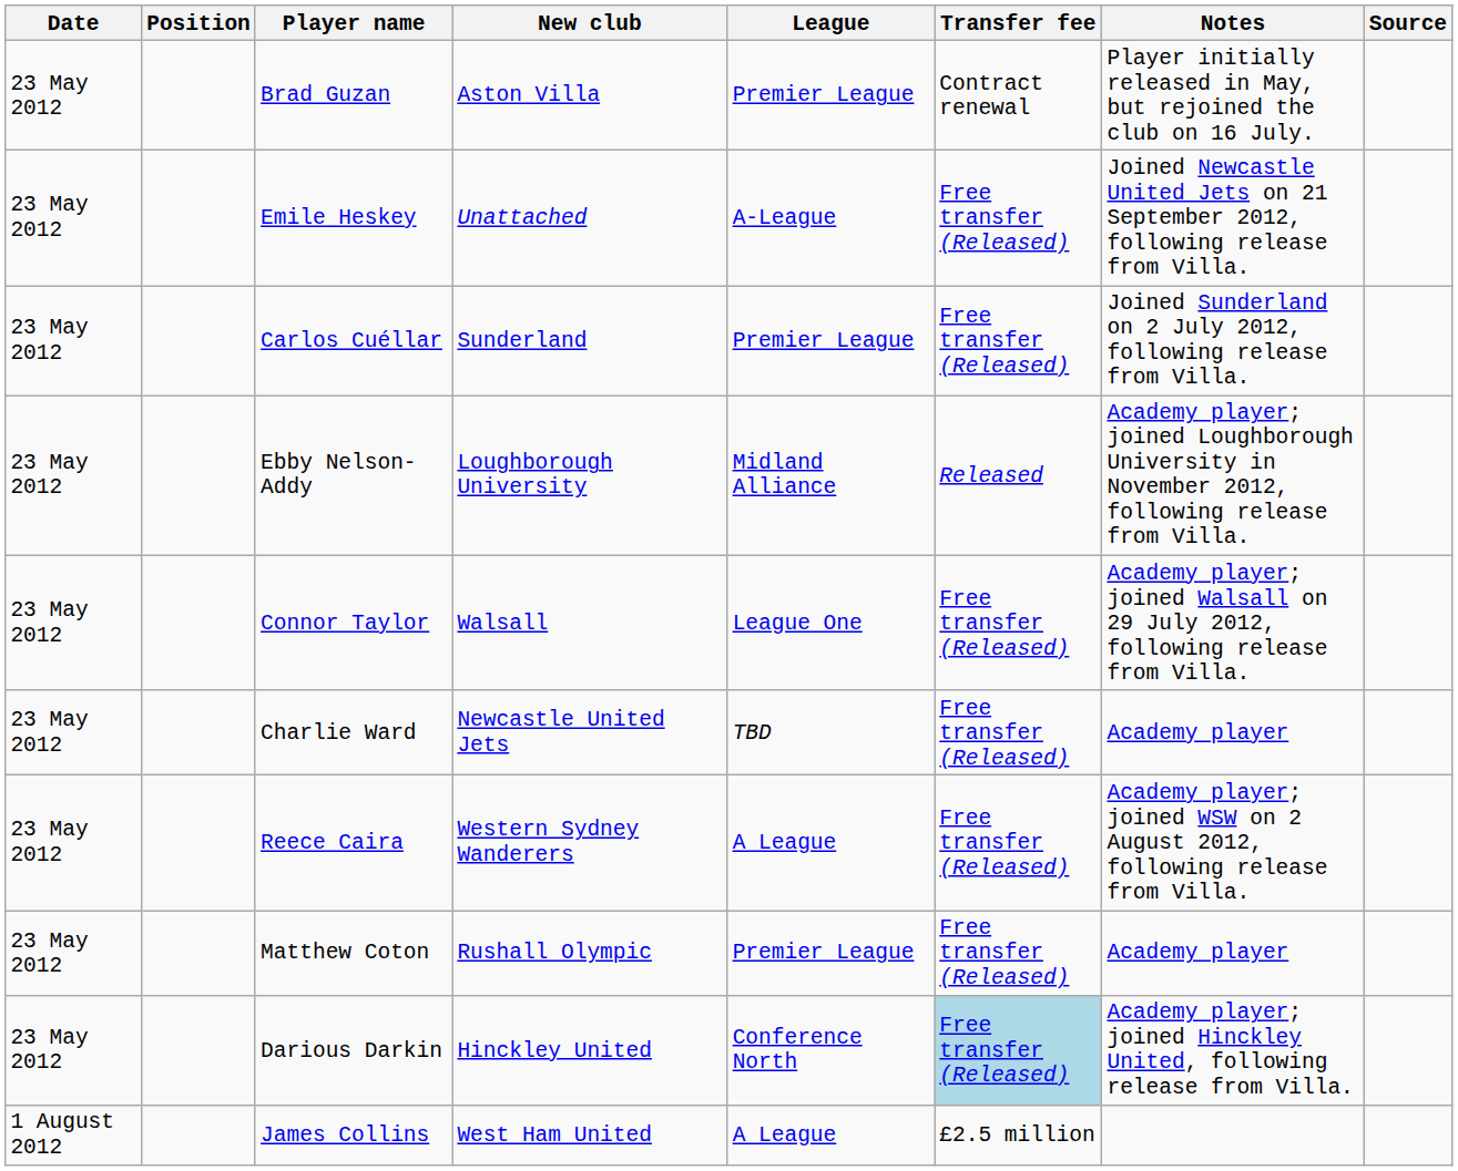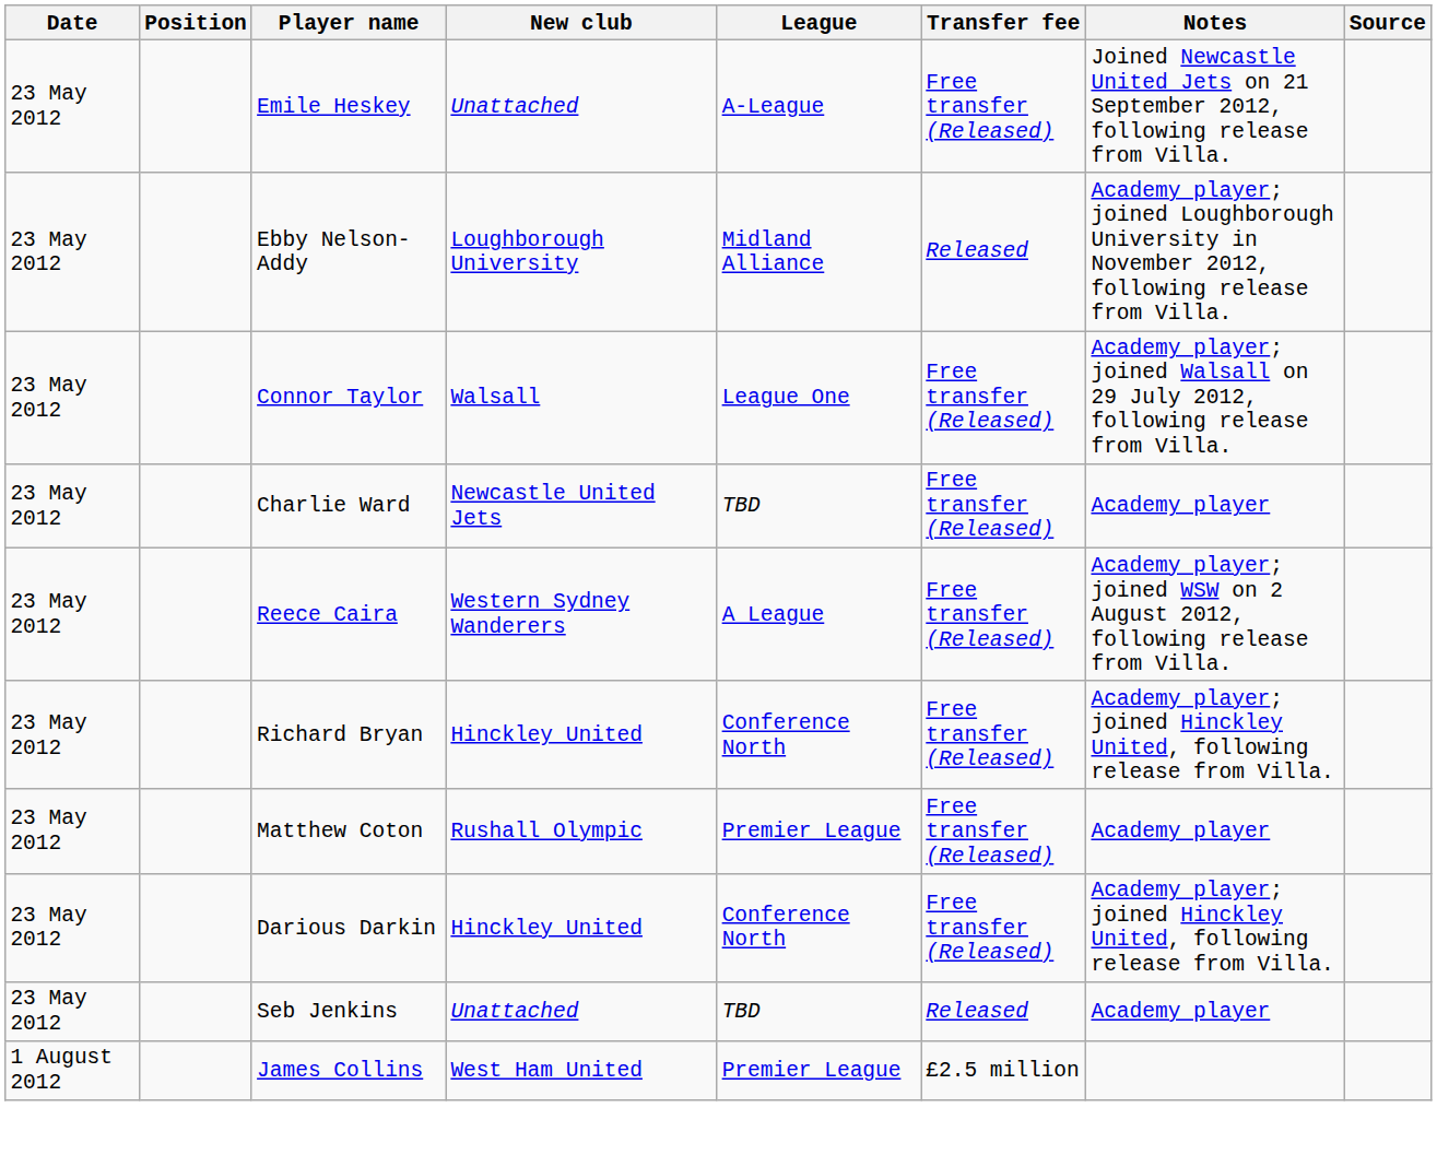- row: 23 May 2012 | Brad Guzan | Aston Villa | Premier League | Contract renewal | Player initially released in May, but rejoined the club on 16 July.
- row: 23 May 2012 | Carlos Cuéllar | Sunderland | Premier League | Free transfer (Released) | Joined Sunderland on 2 July 2012, following release from Villa.
+ row: 23 May 2012 | Richard Bryan | Hinckley United | Conference North | Free transfer (Released) | Academy player; joined Hinckley United, following release from Villa.
Darious Darkin | Transfer fee: lightblue background -> no background
+ row: 23 May 2012 | Seb Jenkins | Unattached | TBD | Released | Academy player
James Collins | League: A League -> Premier League
